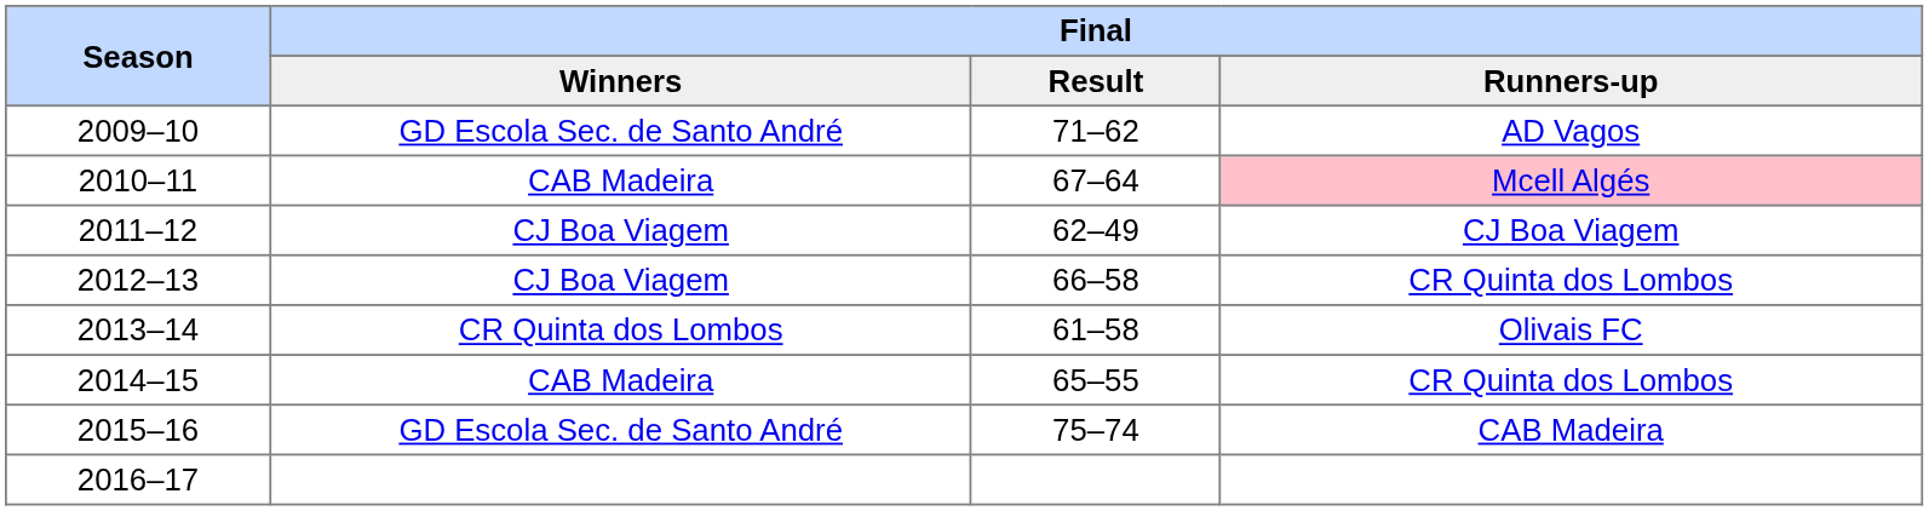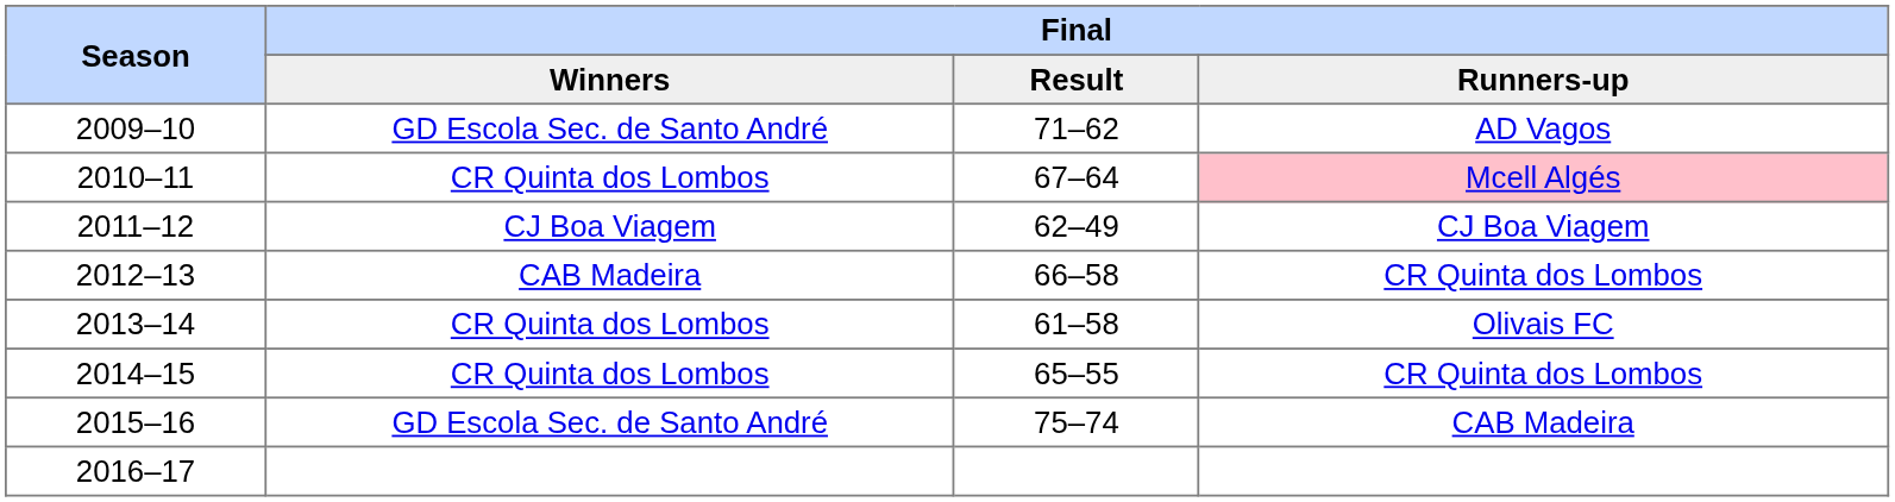2010–11 | Final / Winners: CAB Madeira -> CR Quinta dos Lombos
2012–13 | Final / Winners: CJ Boa Viagem -> CAB Madeira
2014–15 | Final / Winners: CAB Madeira -> CR Quinta dos Lombos
